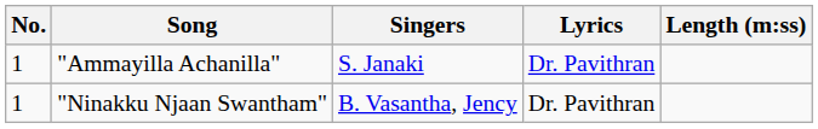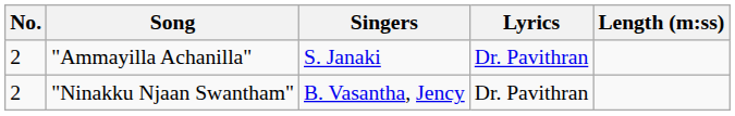"Ammayilla Achanilla" | No.: 1 -> 2
"Ninakku Njaan Swantham" | No.: 1 -> 2
